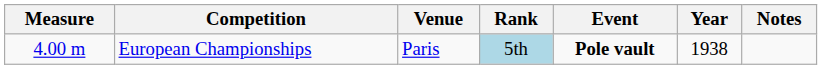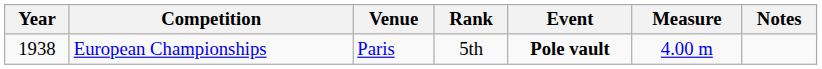columns swapped: Year <-> Measure
European Championships | Rank: lightblue background -> no background
